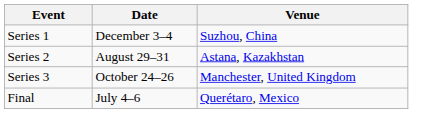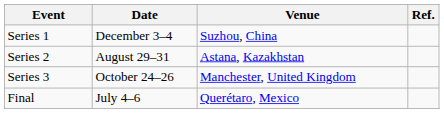+ column: Ref.
